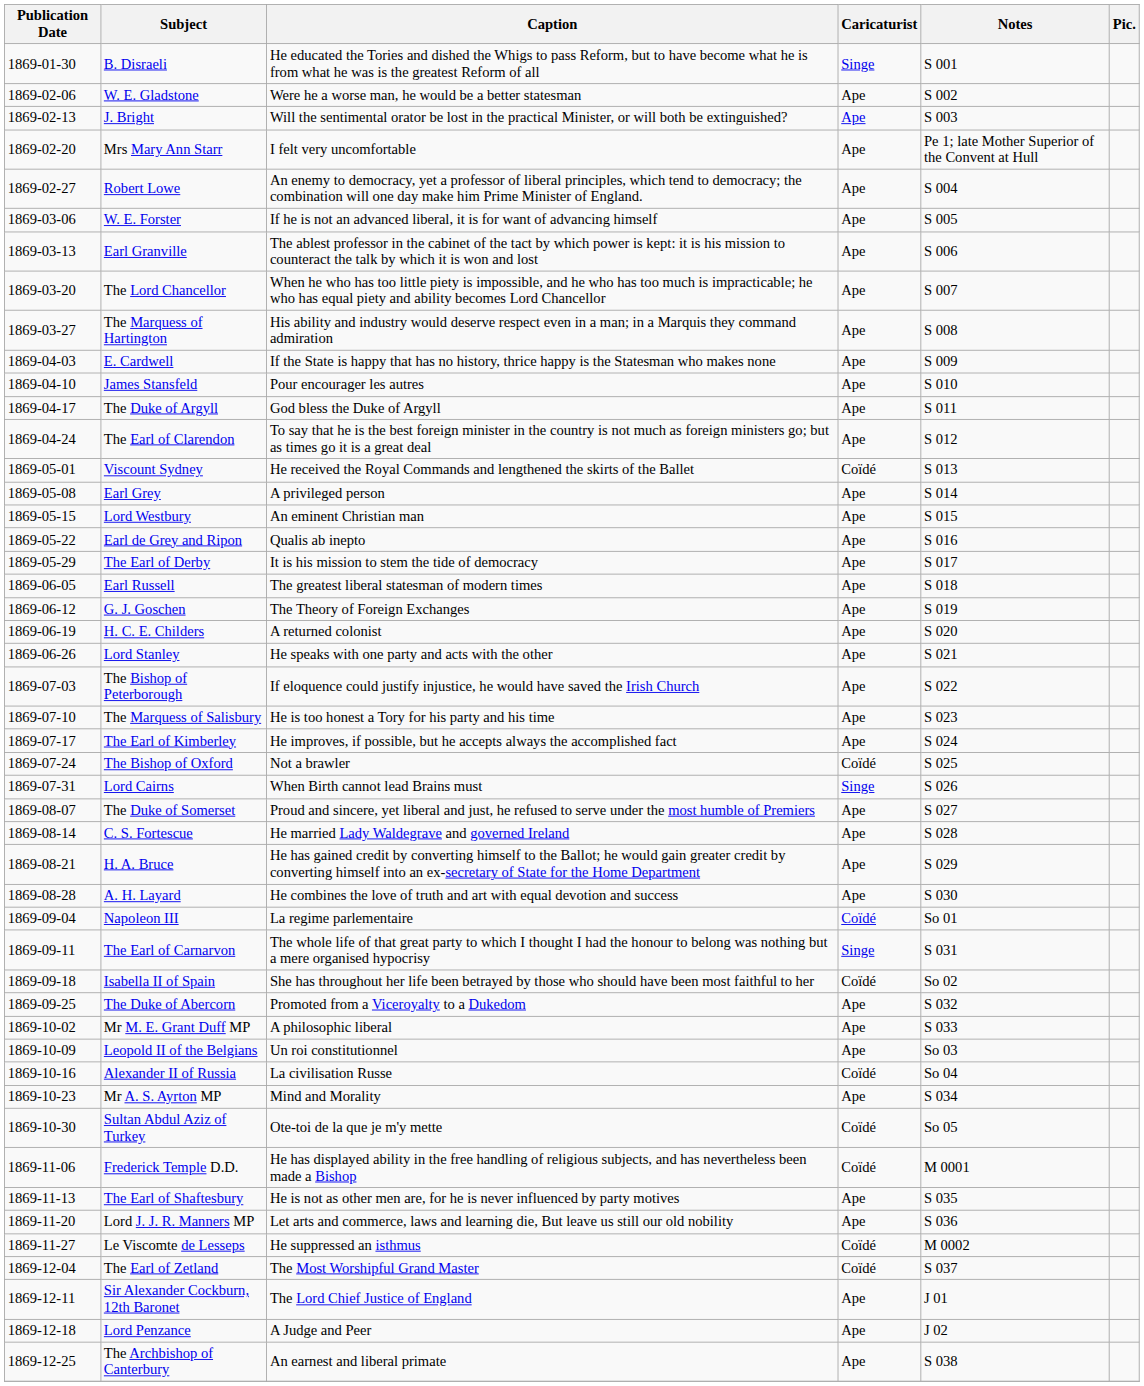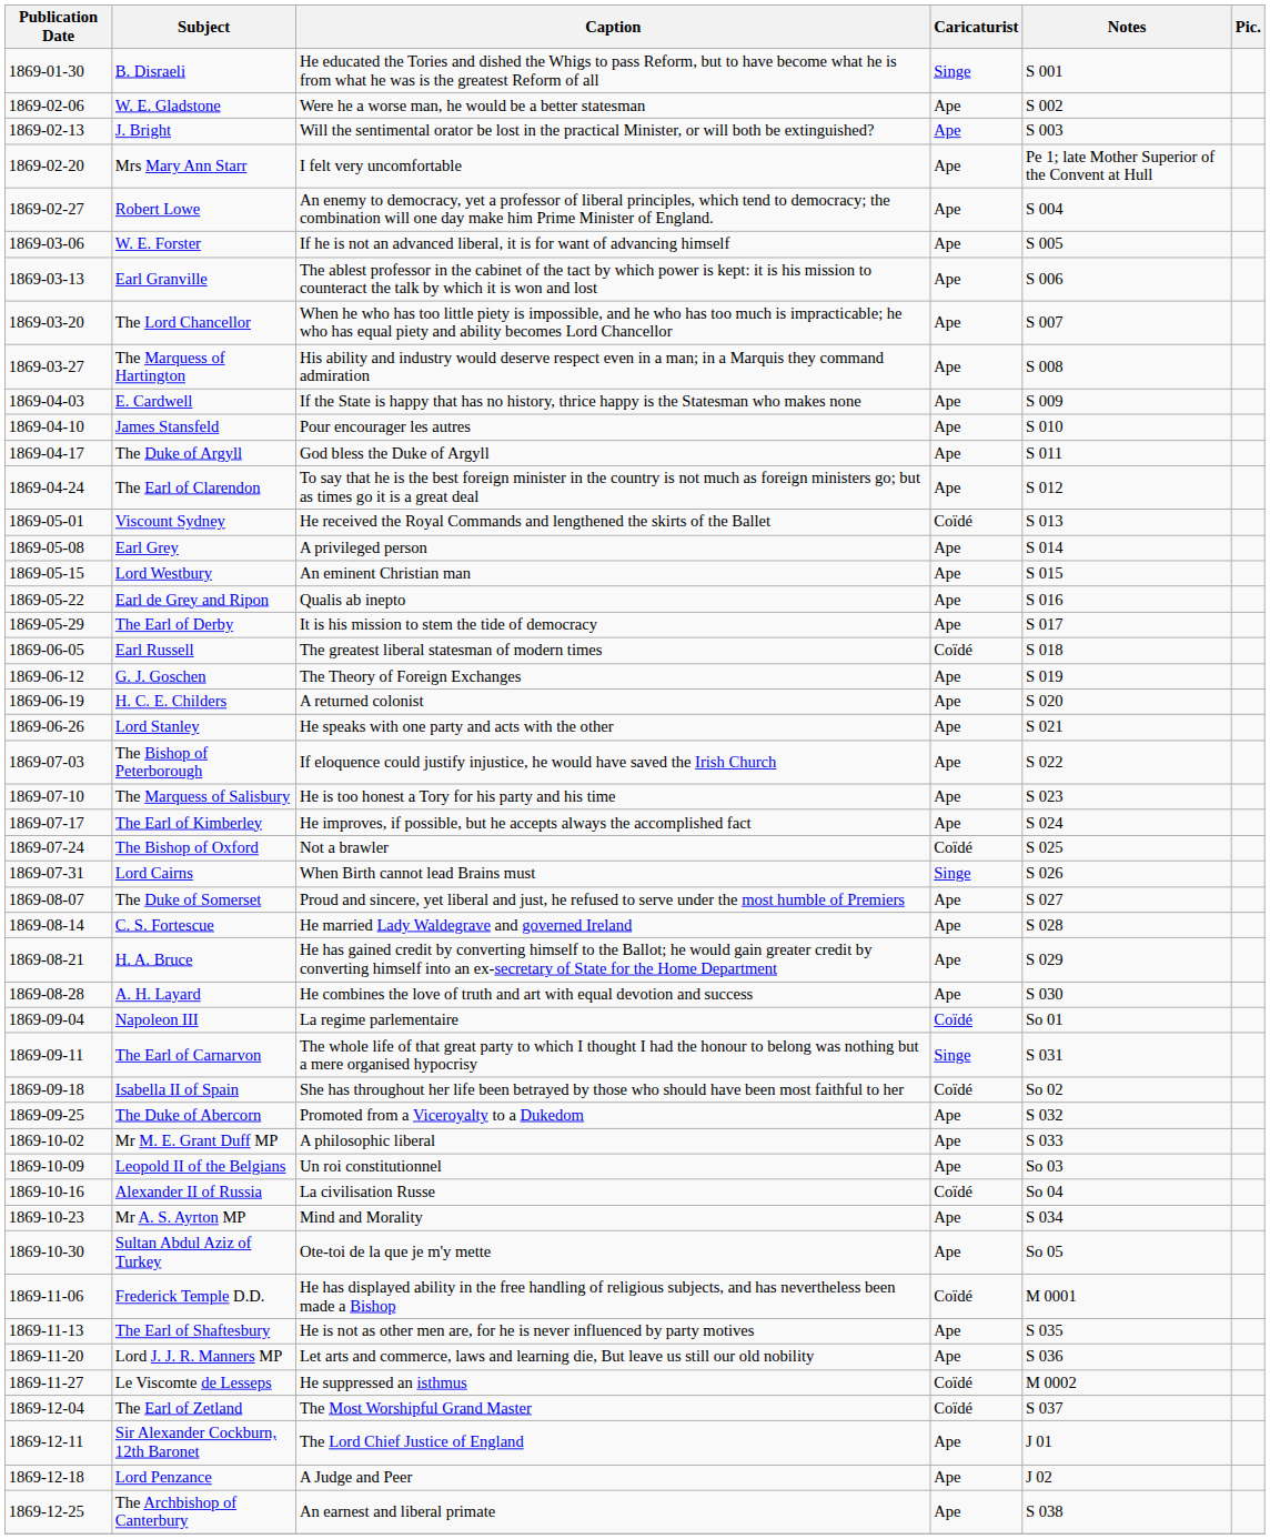Earl Russell | Caricaturist: Ape -> Coïdé
Sultan Abdul Aziz of Turkey | Caricaturist: Coïdé -> Ape
